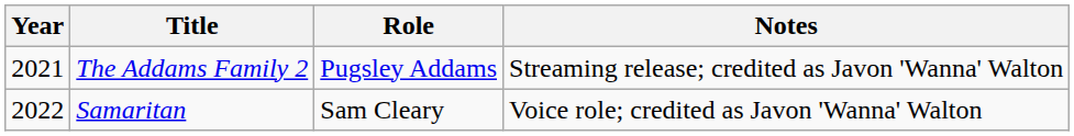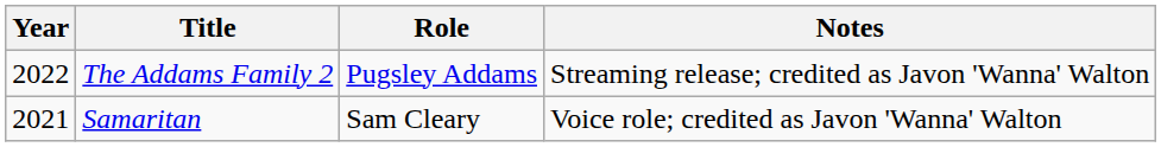The Addams Family 2 | Year: 2021 -> 2022
Samaritan | Year: 2022 -> 2021
